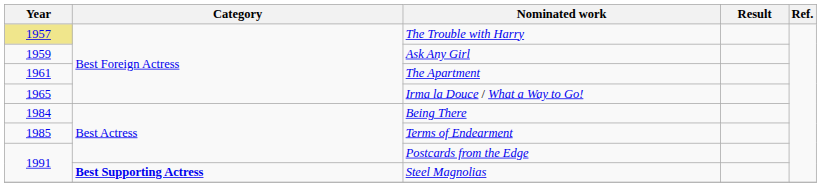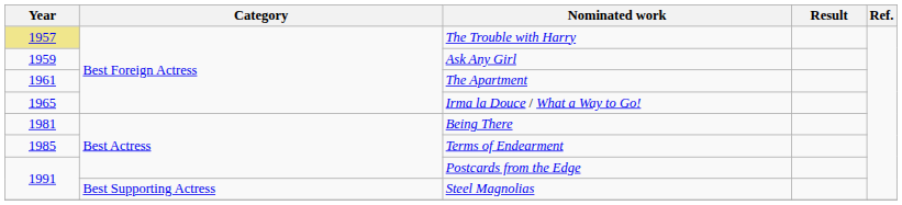Being There | Year: 1984 -> 1981
Steel Magnolias | Category: bold -> normal
